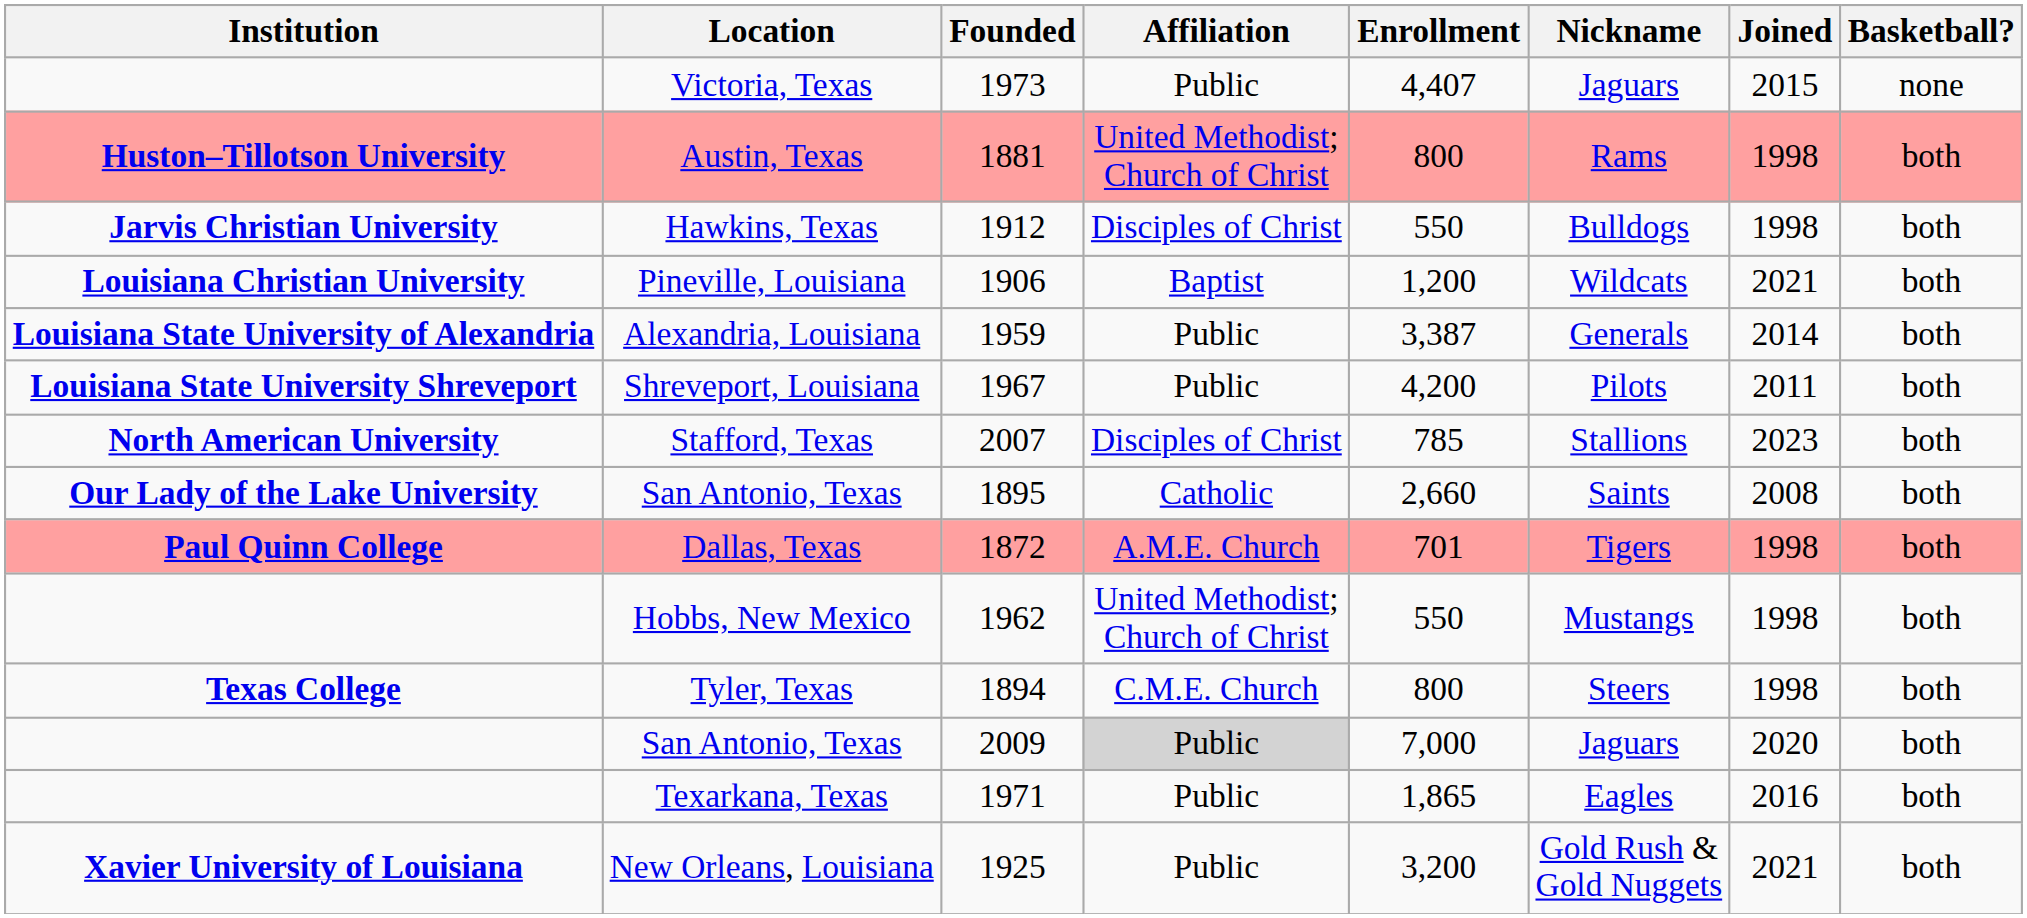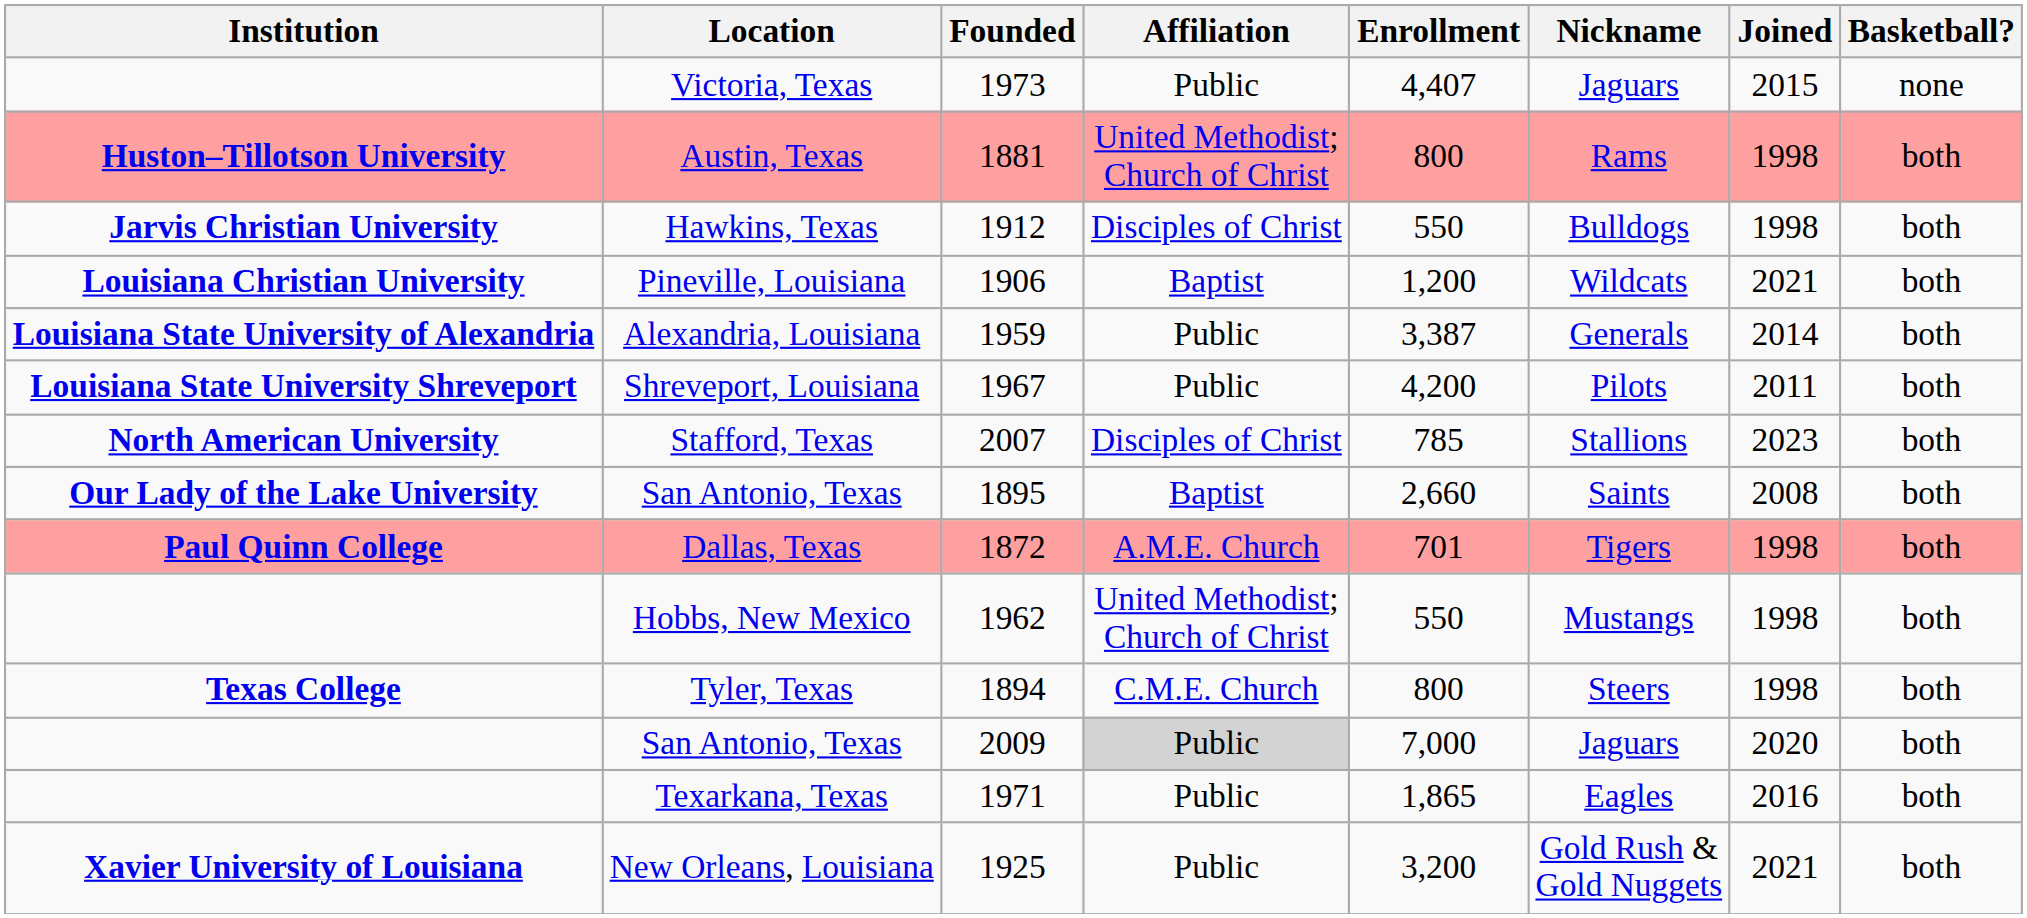San Antonio, Texas / 1895 | Affiliation: Catholic -> Baptist
